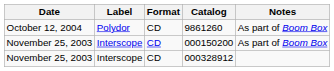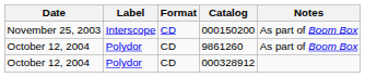rows swapped: 000150200 <-> 9861260
000328912 | Date: November 25, 2003 -> October 12, 2004
000328912 | Label: Interscope -> Polydor
